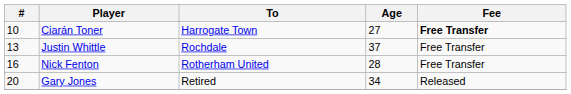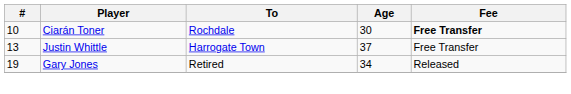Ciarán Toner | To: Harrogate Town -> Rochdale
Ciarán Toner | Age: 27 -> 30
Justin Whittle | To: Rochdale -> Harrogate Town
- row: 16 | Nick Fenton | Rotherham United | 28 | Free Transfer
Gary Jones | #: 20 -> 19
